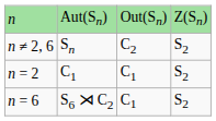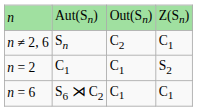Sn | column 4: S2 -> C1
S6 ⋊ C2 | column 4: S2 -> C1
